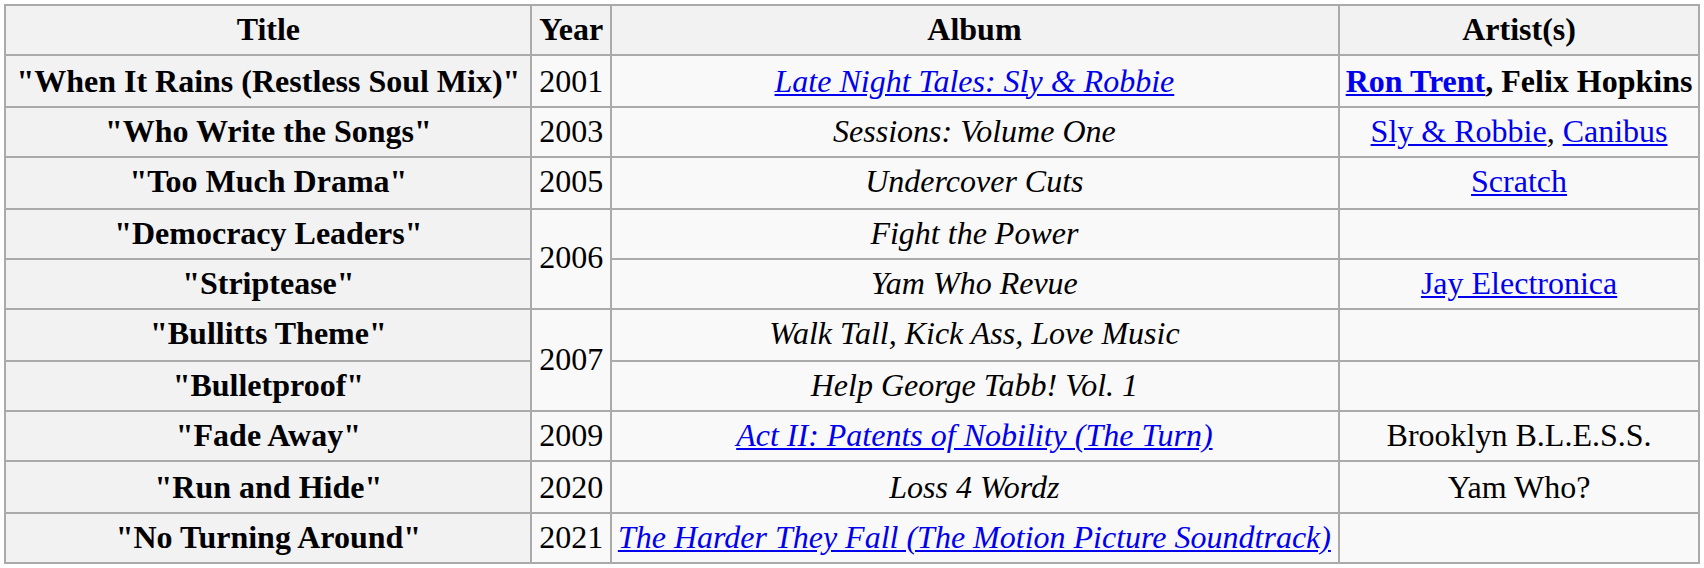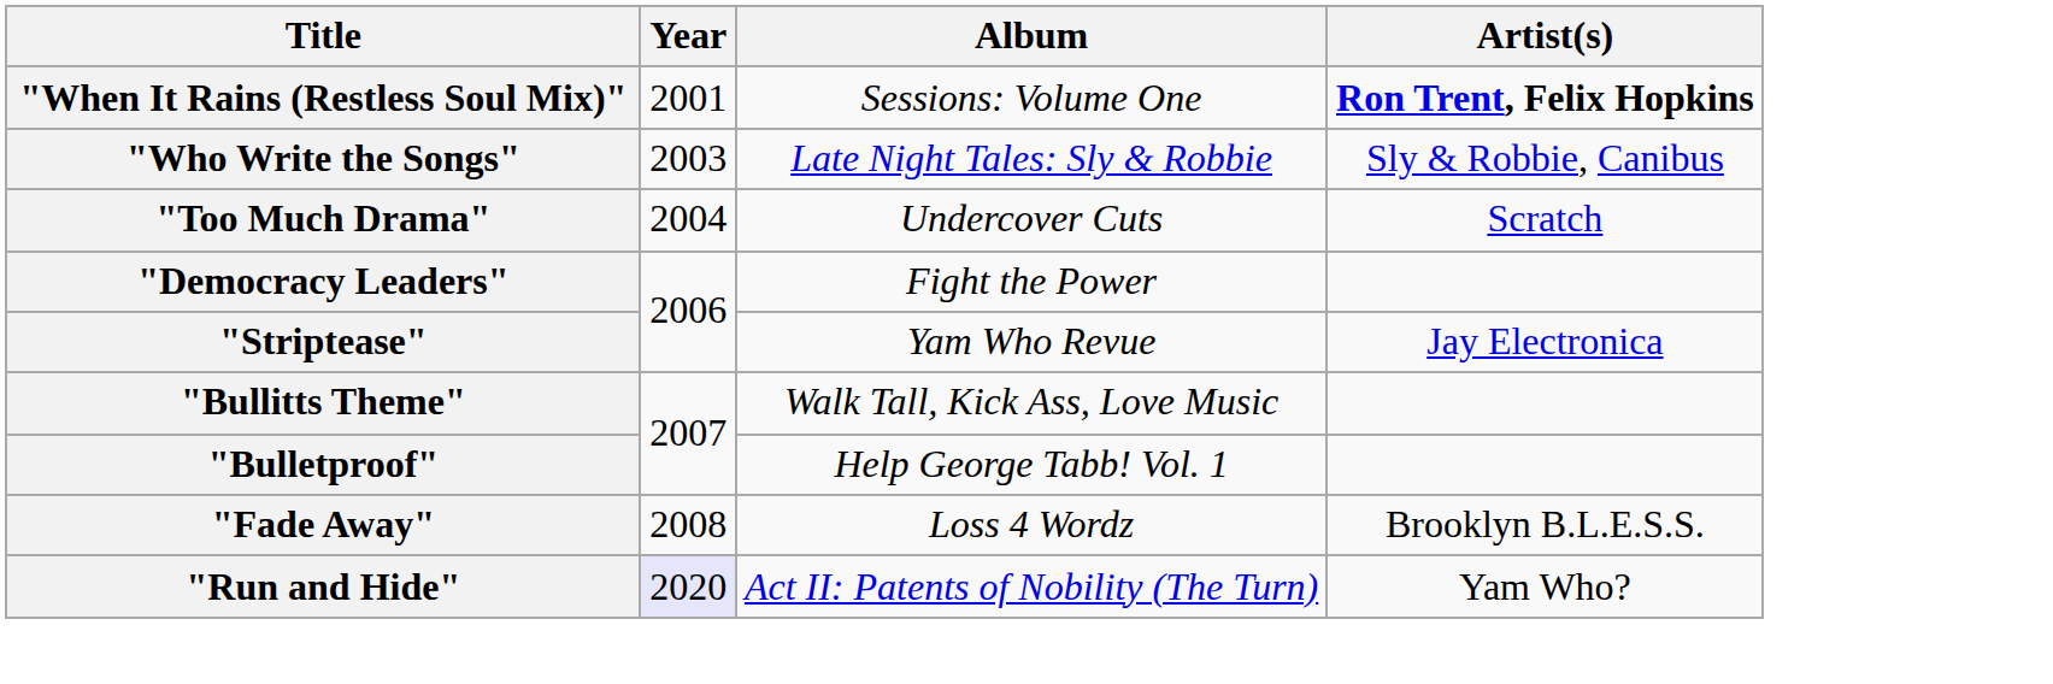"When It Rains (Restless Soul Mix)" | Album: Late Night Tales: Sly & Robbie -> Sessions: Volume One
"Who Write the Songs" | Album: Sessions: Volume One -> Late Night Tales: Sly & Robbie
"Too Much Drama" | Year: 2005 -> 2004
"Fade Away" | Year: 2009 -> 2008
"Fade Away" | Album: Act II: Patents of Nobility (The Turn) -> Loss 4 Wordz
"Run and Hide" | Year: no background -> lavender background
"Run and Hide" | Album: Loss 4 Wordz -> Act II: Patents of Nobility (The Turn)
- row: "No Turning Around" | 2021 | The Harder They Fall (The Motion Picture Soundtrack)
